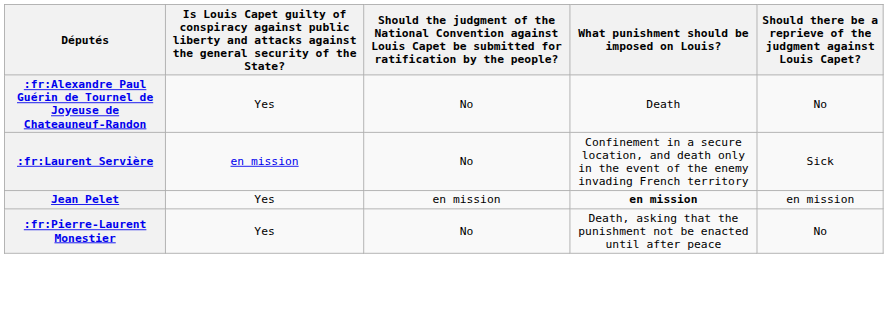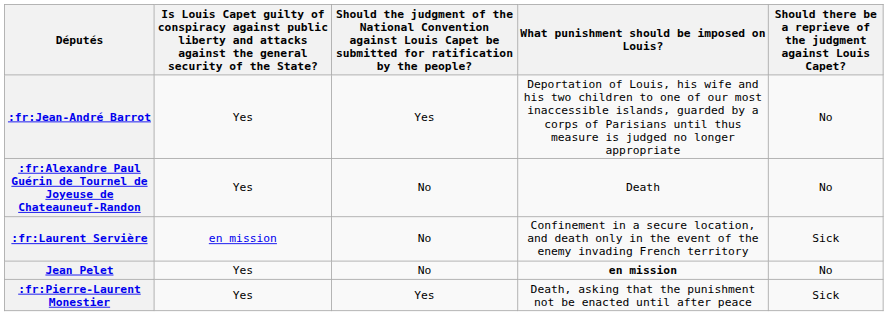+ row: :fr:Jean-André Barrot | Yes | Yes | Deportation of Louis, his wife and his two children to one of our most inaccessible islands, guarded by a corps of Parisians until thus measure is judged no longer appropriate | No
Jean Pelet | column 3: en mission -> No
Jean Pelet | column 5: en mission -> No
:fr:Pierre-Laurent Monestier | column 3: No -> Yes
:fr:Pierre-Laurent Monestier | column 5: No -> Sick
